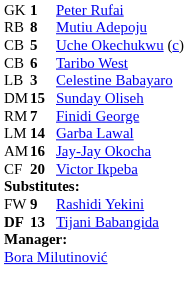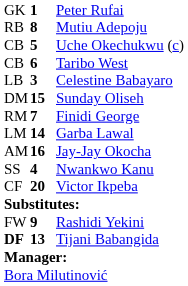+ row: SS | 4 | Nwankwo Kanu
